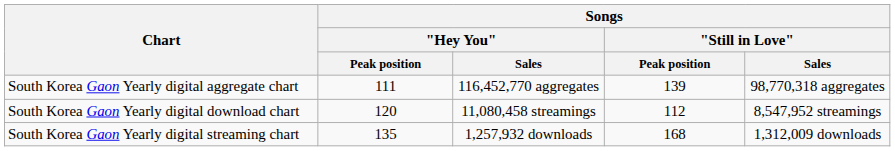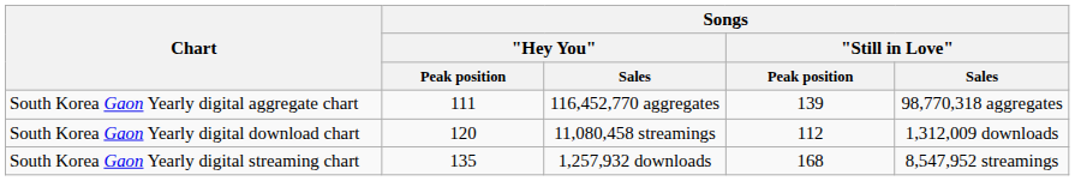South Korea Gaon Yearly digital download chart | Songs / "Still in Love" / Sales: 8,547,952 streamings -> 1,312,009 downloads
South Korea Gaon Yearly digital streaming chart | Songs / "Still in Love" / Sales: 1,312,009 downloads -> 8,547,952 streamings
